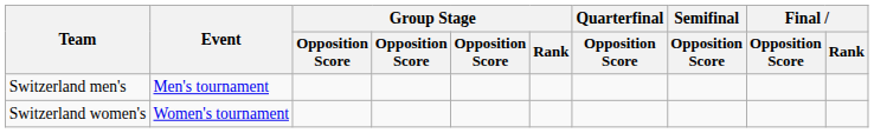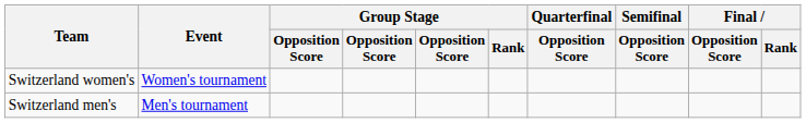rows swapped: Switzerland men's <-> Switzerland women's
